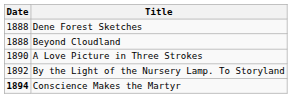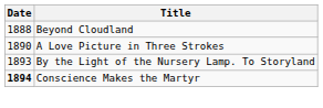- row: 1888 | Dene Forest Sketches
By the Light of the Nursery Lamp. To Storyland | Date: 1892 -> 1893
